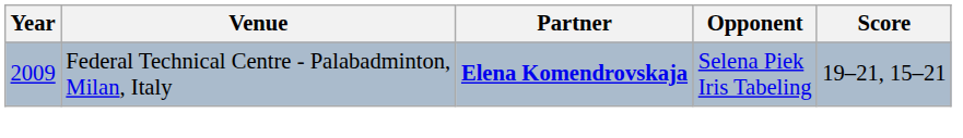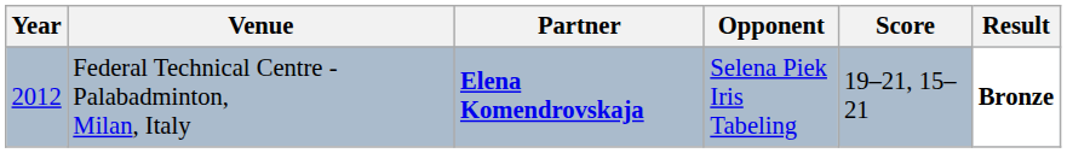+ column: Result | Bronze
Federal Technical Centre - Palabadminton, Milan, Italy | Year: 2009 -> 2012
